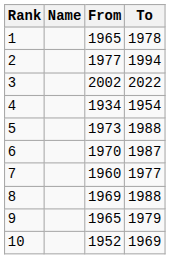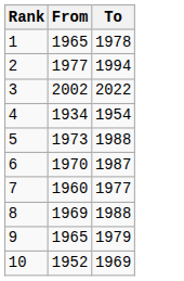- column: Name
